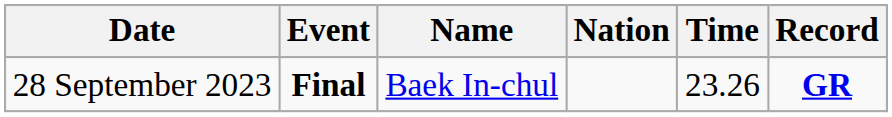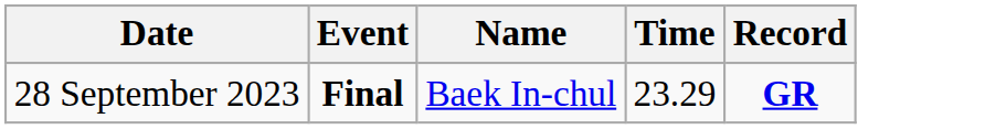- column: Nation
28 September 2023 | Time: 23.26 -> 23.29
